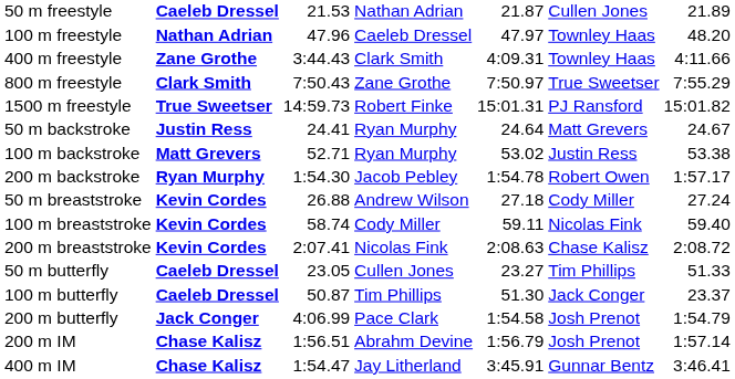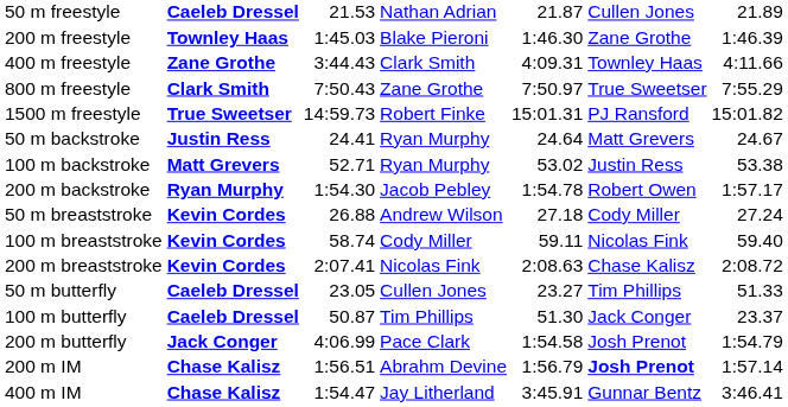- row: 100 m freestyle | Nathan Adrian | 47.96 | Caeleb Dressel | 47.97 | Townley Haas | 48.20
+ row: 200 m freestyle | Townley Haas | 1:45.03 | Blake Pieroni | 1:46.30 | Zane Grothe | 1:46.39
200 m IM | column 6: normal -> bold
